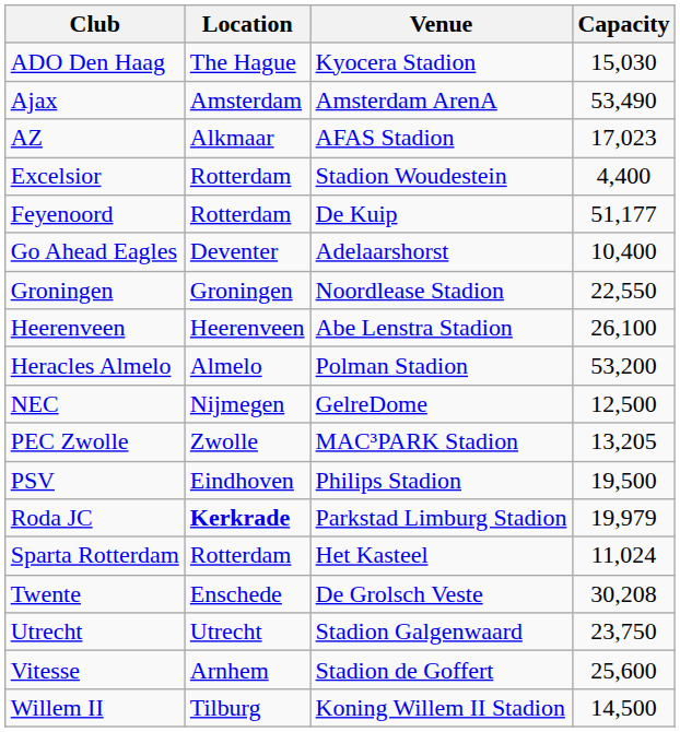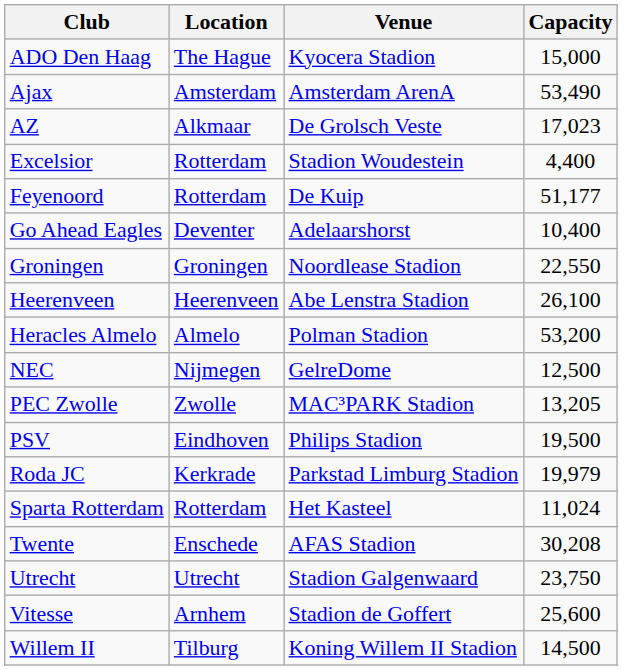ADO Den Haag | Capacity: 15,030 -> 15,000
AZ | Venue: AFAS Stadion -> De Grolsch Veste
Roda JC | Location: bold -> normal
Twente | Venue: De Grolsch Veste -> AFAS Stadion
